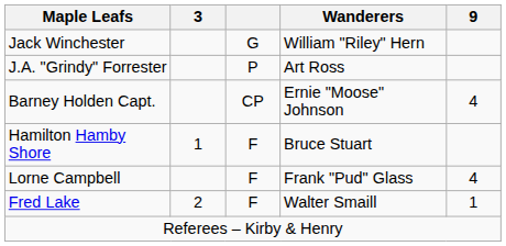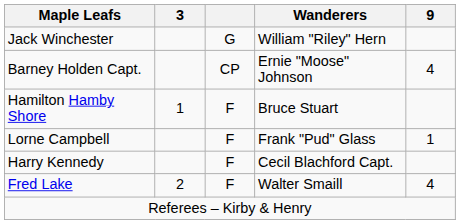- row: J.A. "Grindy" Forrester | P | Art Ross
Lorne Campbell | 9: 4 -> 1
+ row: Harry Kennedy | F | Cecil Blachford Capt.
Fred Lake | 9: 1 -> 4
